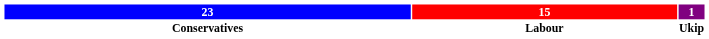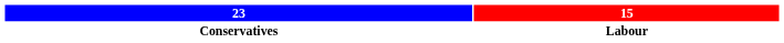- column: 1 | Ukip
